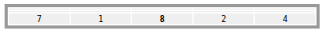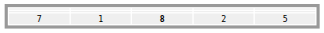7 | column 5: 4 -> 5
